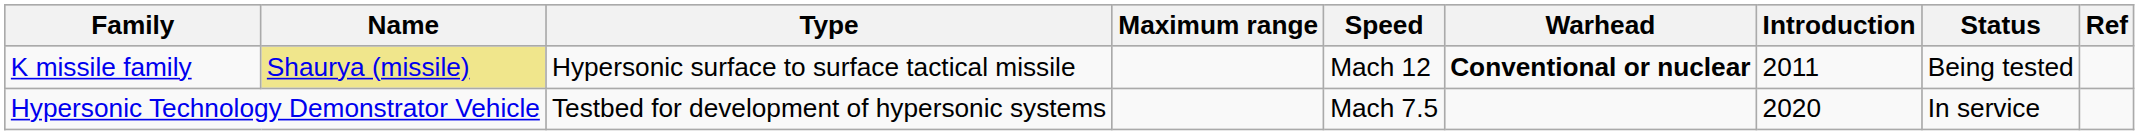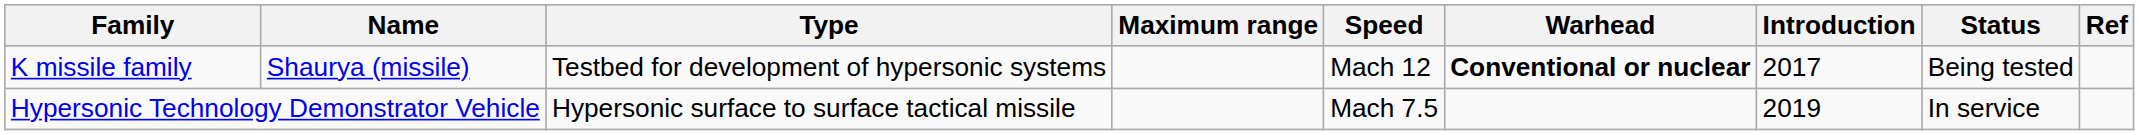K missile family | Name: khaki background -> no background
K missile family | Type: Hypersonic surface to surface tactical missile -> Testbed for development of hypersonic systems
K missile family | Introduction: 2011 -> 2017
Hypersonic Technology Demonstrator Vehicle | Type: Testbed for development of hypersonic systems -> Hypersonic surface to surface tactical missile
Hypersonic Technology Demonstrator Vehicle | Introduction: 2020 -> 2019
